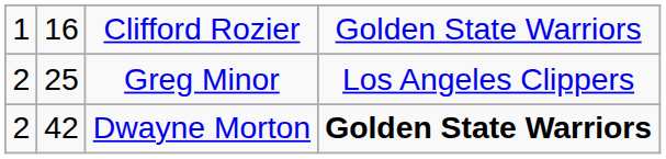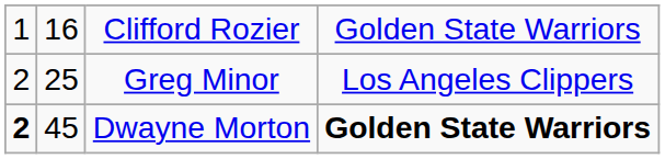Dwayne Morton | column 1: normal -> bold
Dwayne Morton | column 2: 42 -> 45
